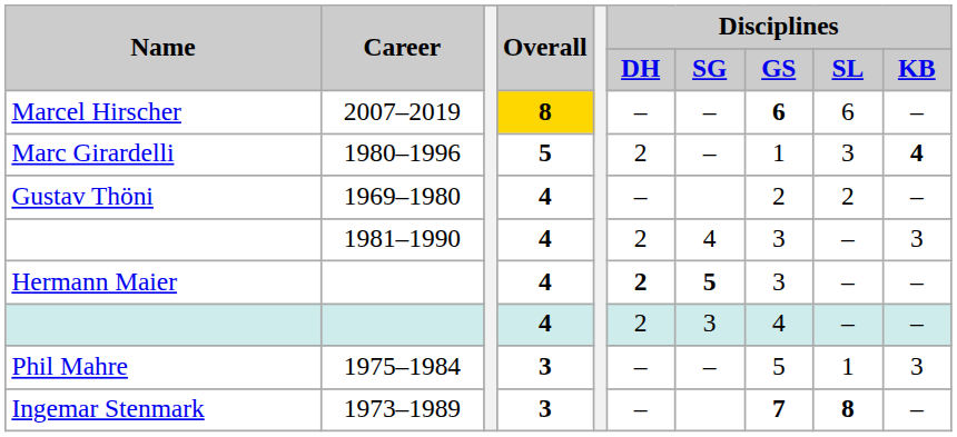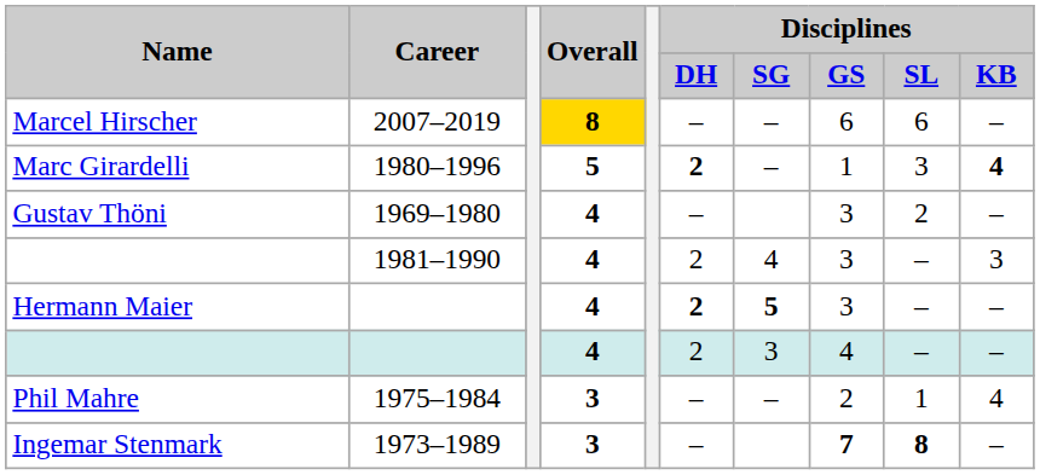Marcel Hirscher | Disciplines / GS: bold -> normal
Marc Girardelli | Disciplines / DH: normal -> bold
Gustav Thöni | Disciplines / GS: 2 -> 3
Phil Mahre | Disciplines / GS: 5 -> 2
Phil Mahre | Disciplines / KB: 3 -> 4
